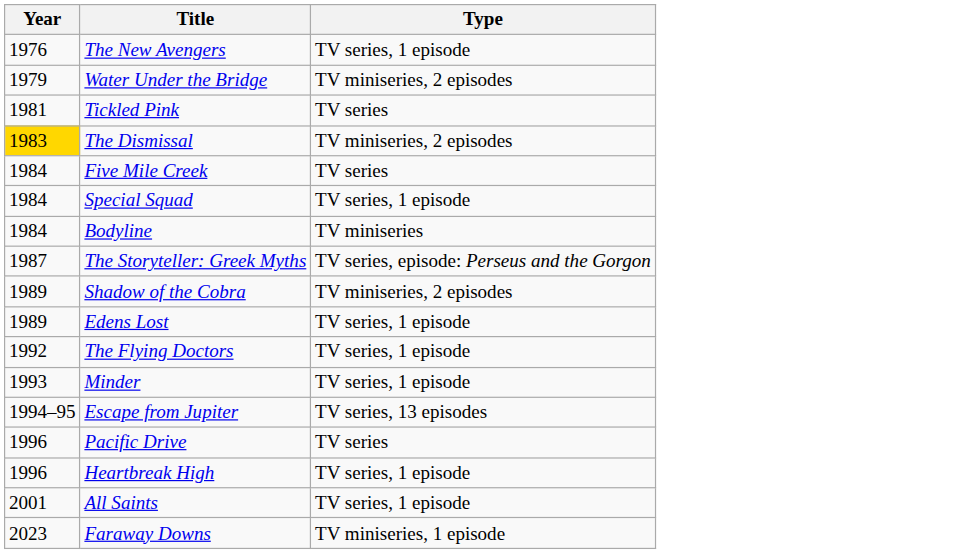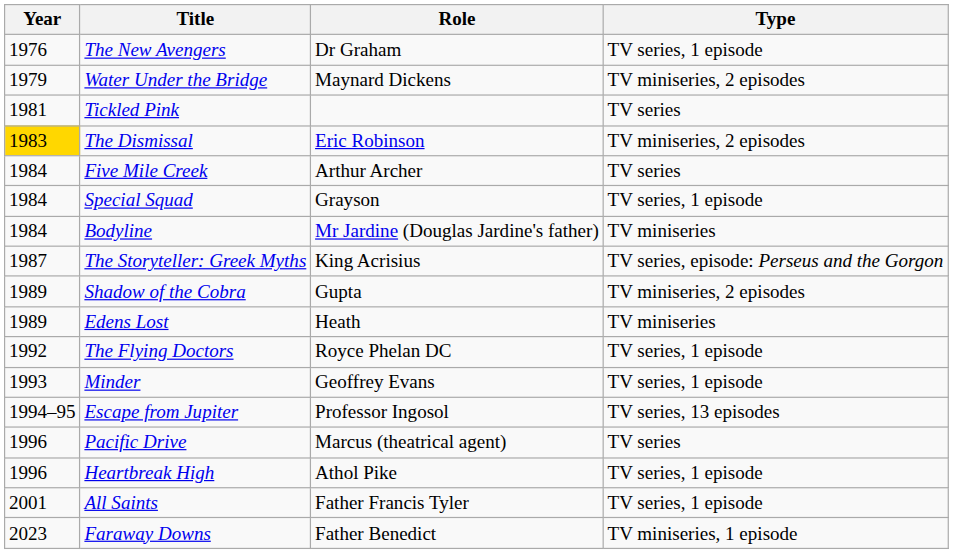+ column: Role | Dr Graham | Maynard Dickens | Eric Robinson | Arthur Archer | Grayson | Mr Jardine (Douglas Jardine's father) | King Acrisius | Gupta | Heath | Royce Phelan DC | Geoffrey Evans | Professor Ingosol | Marcus (theatrical agent) | Athol Pike | Father Francis Tyler | Father Benedict
Edens Lost | Type: TV series, 1 episode -> TV miniseries
